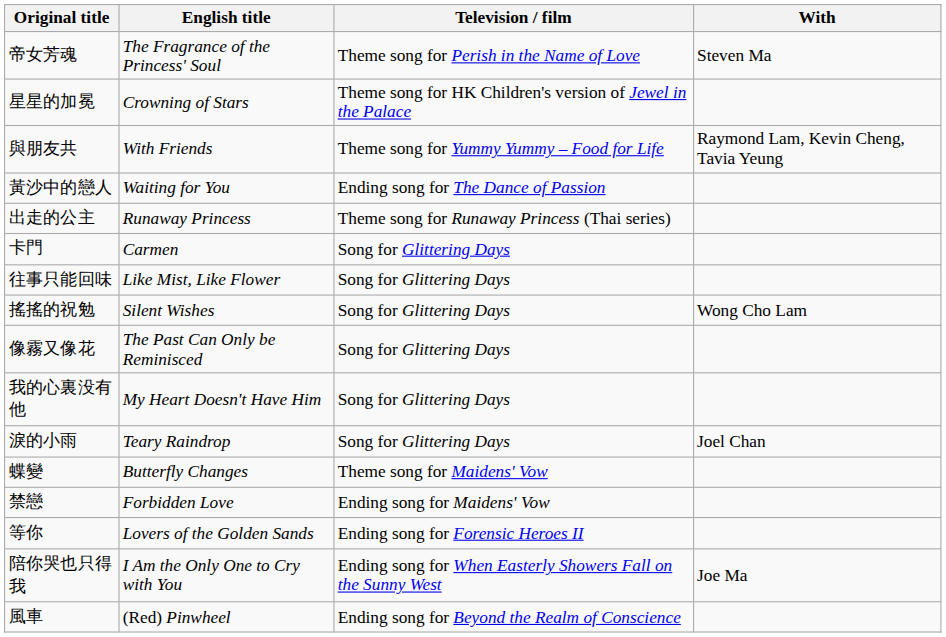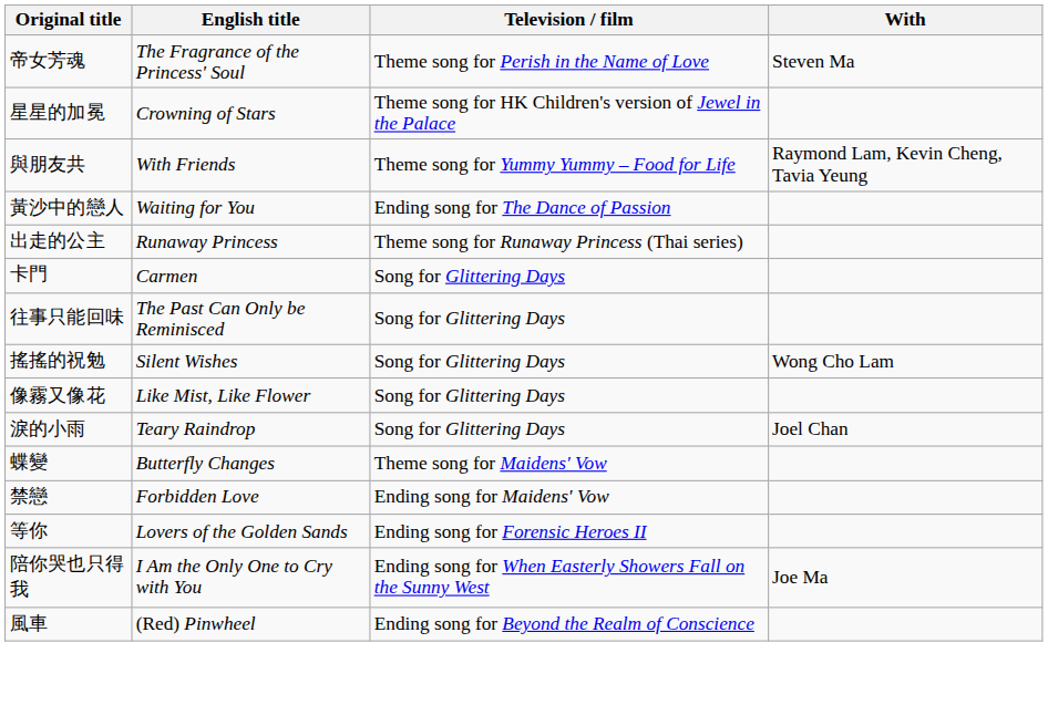往事只能回味 | English title: Like Mist, Like Flower -> The Past Can Only be Reminisced
像霧又像花 | English title: The Past Can Only be Reminisced -> Like Mist, Like Flower
- row: 我的心裏没有他 | My Heart Doesn't Have Him | Song for Glittering Days
